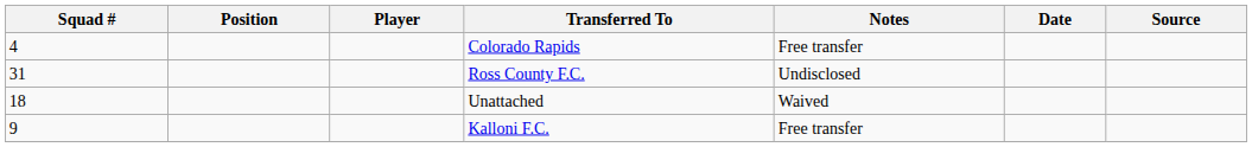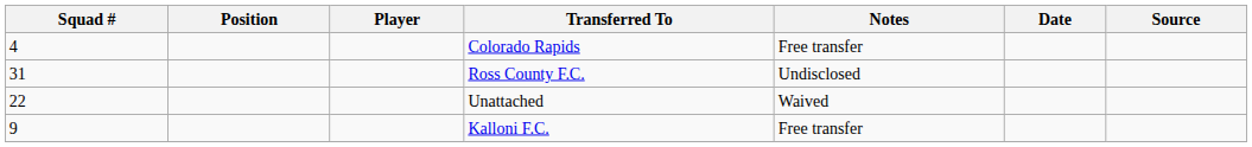Unattached | Squad #: 18 -> 22
